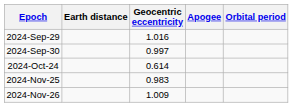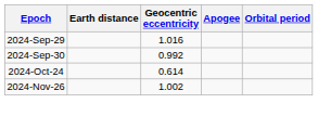2024-Sep-30 | Geocentric eccentricity: 0.997 -> 0.992
- row: 2024-Nov-25 | 0.983
2024-Nov-26 | Geocentric eccentricity: 1.009 -> 1.002
